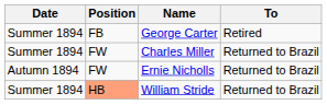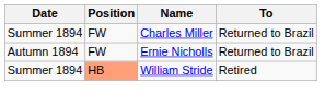- row: Summer 1894 | FB | George Carter | Retired
William Stride | To: Returned to Brazil -> Retired
